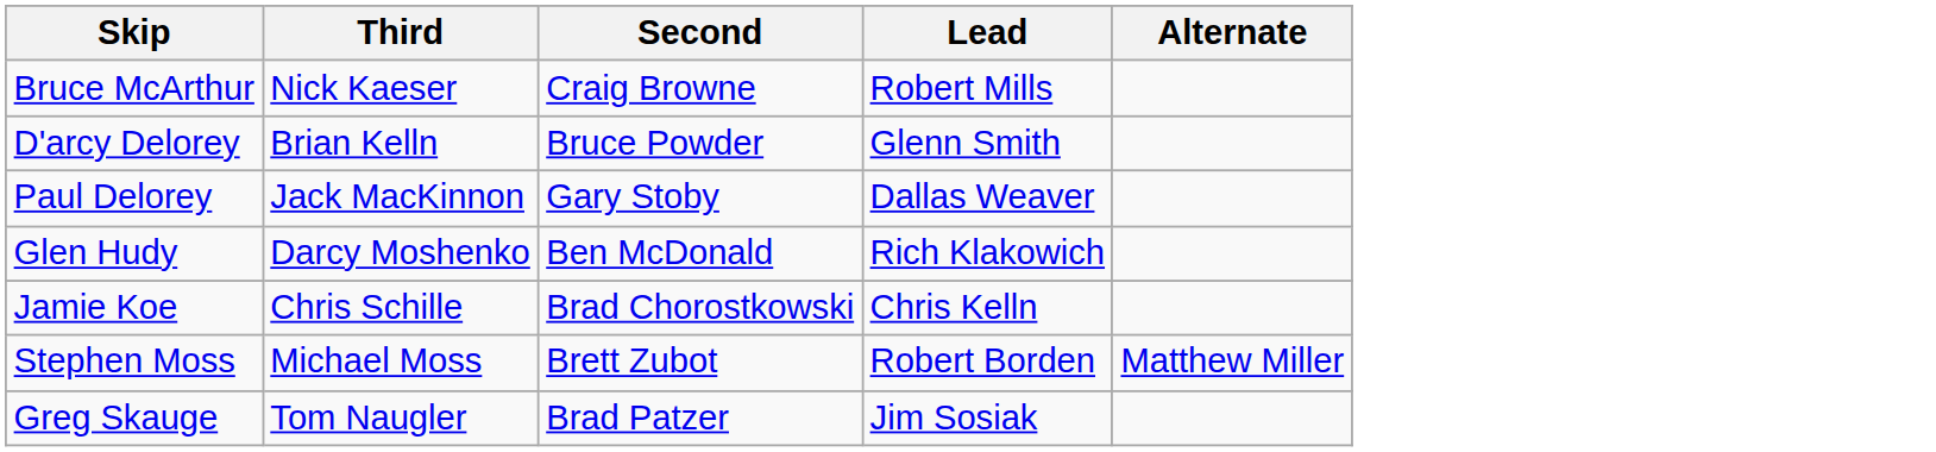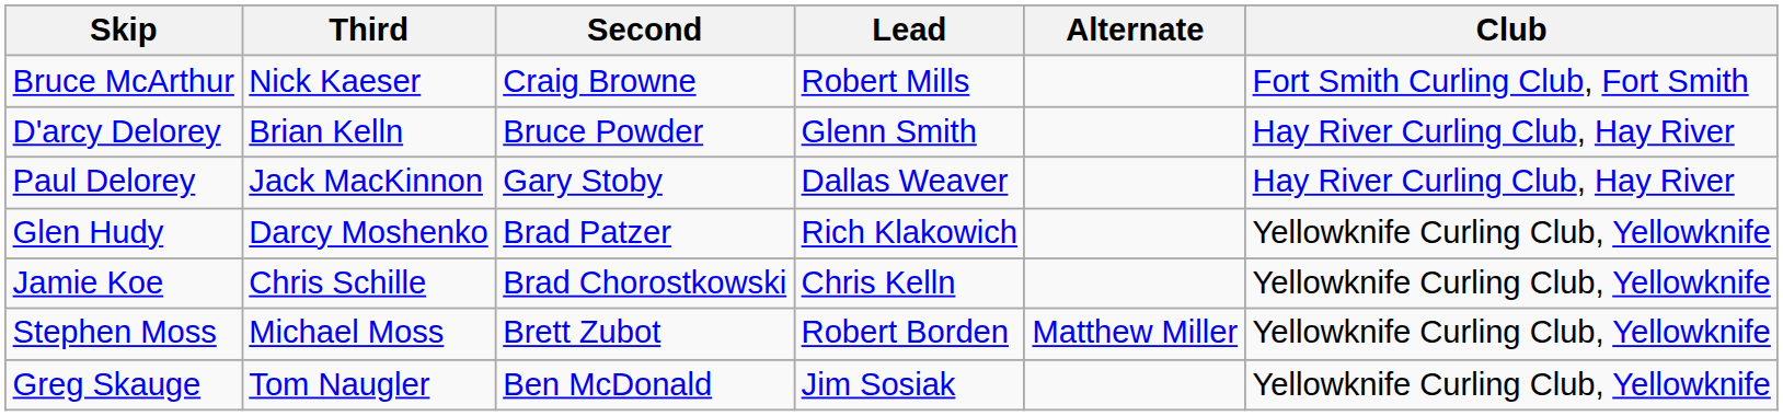+ column: Club | Fort Smith Curling Club, Fort Smith | Hay River Curling Club, Hay River | Hay River Curling Club, Hay River | Yellowknife Curling Club, Yellowknife | Yellowknife Curling Club, Yellowknife | Yellowknife Curling Club, Yellowknife | Yellowknife Curling Club, Yellowknife
Glen Hudy | Second: Ben McDonald -> Brad Patzer
Greg Skauge | Second: Brad Patzer -> Ben McDonald
